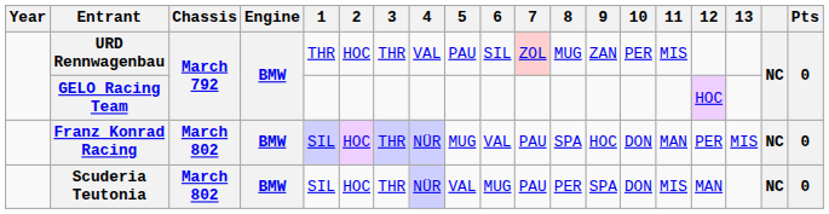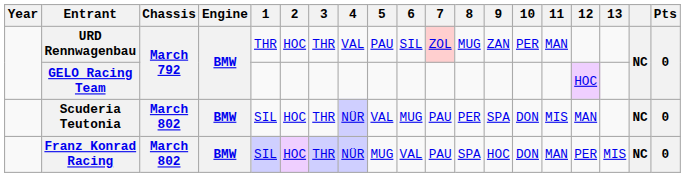URD Rennwagenbau | 11: MIS -> MAN
rows swapped: Scuderia Teutonia <-> Franz Konrad Racing
